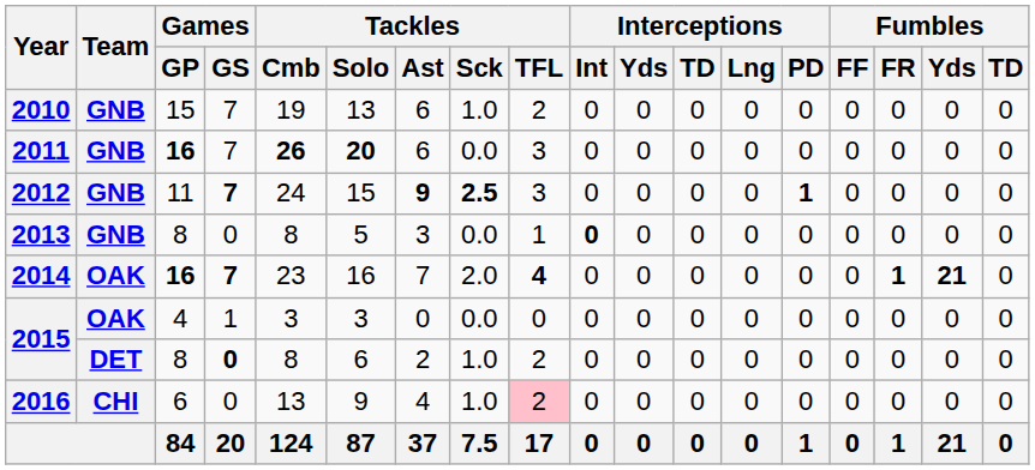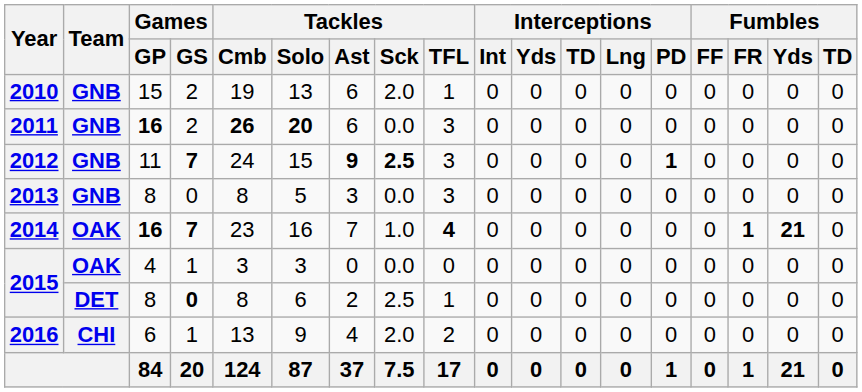2010 | Games / GS: 7 -> 2
2010 | Tackles / Sck: 1.0 -> 2.0
2010 | Tackles / TFL: 2 -> 1
2011 | Games / GS: 7 -> 2
2013 | Tackles / TFL: 1 -> 3
2013 | Interceptions / Int: bold -> normal
2014 | Tackles / Sck: 2.0 -> 1.0
2015 / 8 | Tackles / Sck: 1.0 -> 2.5
2015 / 8 | Tackles / TFL: 2 -> 1
2016 | Games / GS: 0 -> 1
2016 | Tackles / Sck: 1.0 -> 2.0
2016 | Tackles / TFL: pink background -> no background
